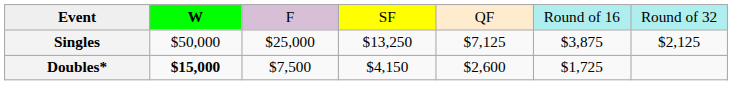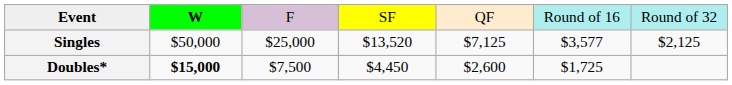Singles | column 4: $13,250 -> $13,520
Singles | column 6: $3,875 -> $3,577
Doubles* | column 4: $4,150 -> $4,450
